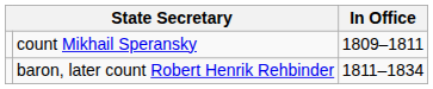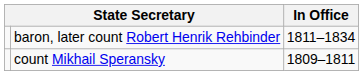rows swapped: count Mikhail Speransky <-> baron, later count Robert Henrik Rehbinder
